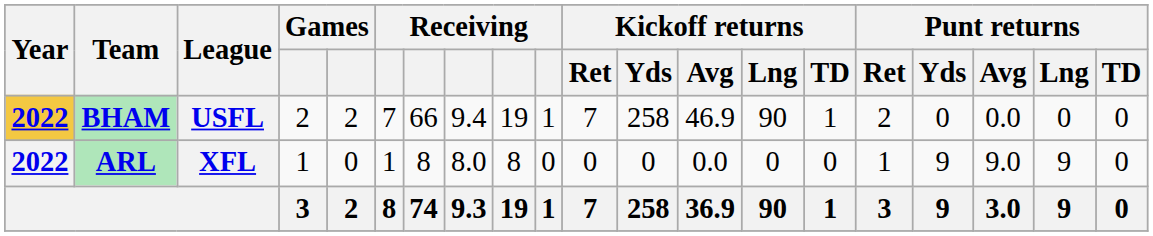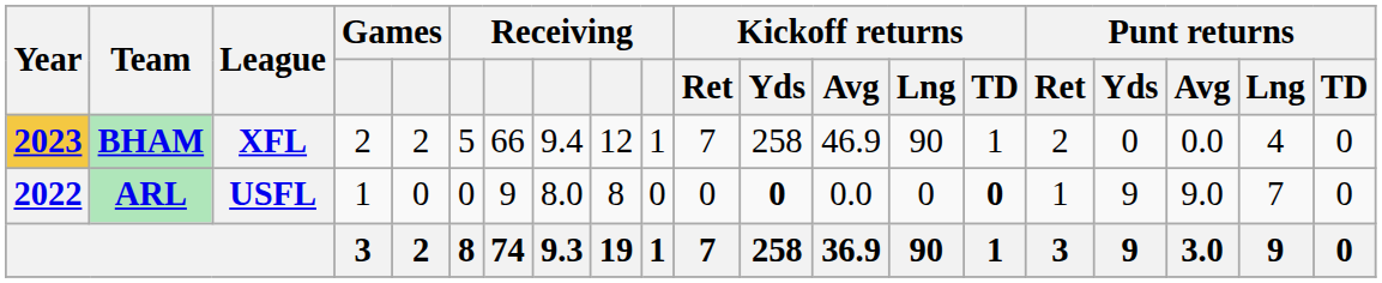BHAM | Year: 2022 -> 2023
BHAM | League: USFL -> XFL
BHAM | column 6: 7 -> 5
BHAM | column 9: 19 -> 12
BHAM | Punt returns / Lng: 0 -> 4
ARL | League: XFL -> USFL
ARL | column 6: 1 -> 0
ARL | column 7: 8 -> 9
ARL | Kickoff returns / Yds: normal -> bold
ARL | Kickoff returns / TD: normal -> bold
ARL | Punt returns / Lng: 9 -> 7
